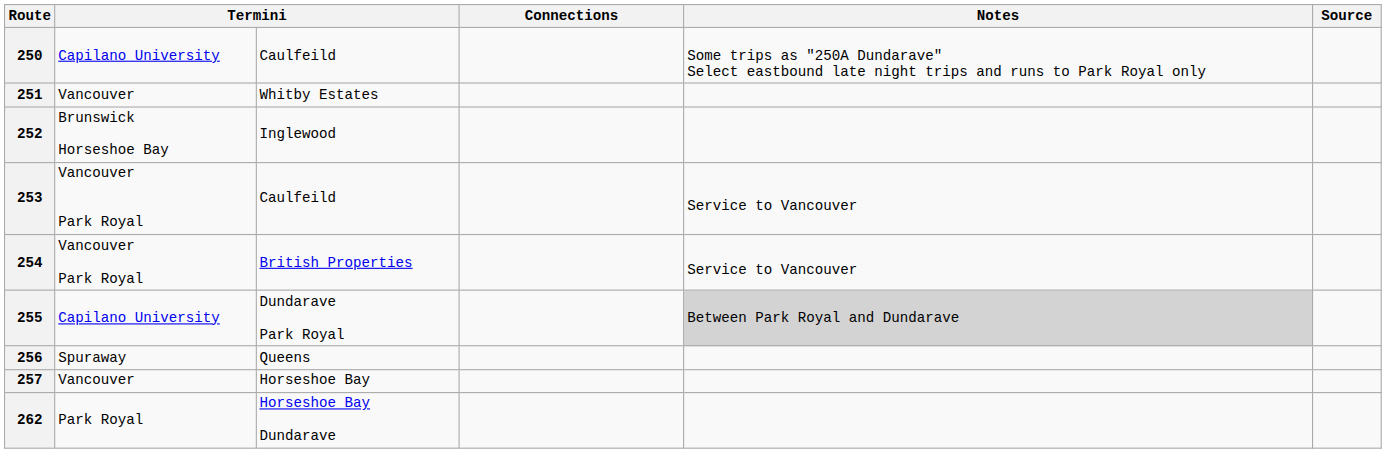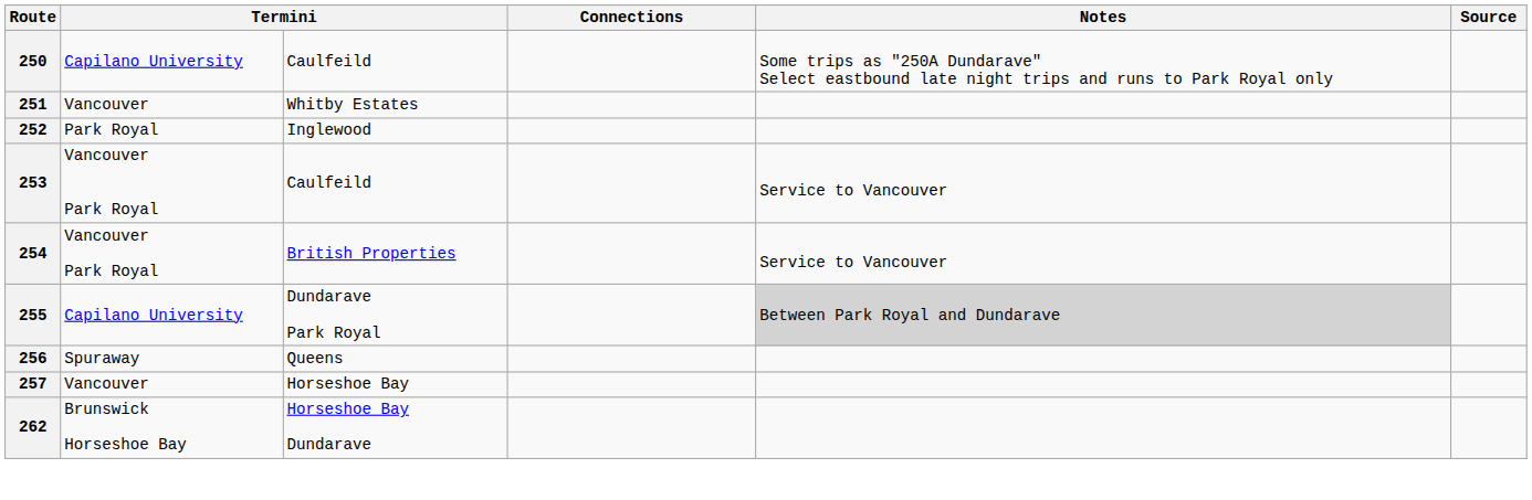252 | column 2: Brunswick Horseshoe Bay -> Park Royal
262 | column 2: Park Royal -> Brunswick Horseshoe Bay
